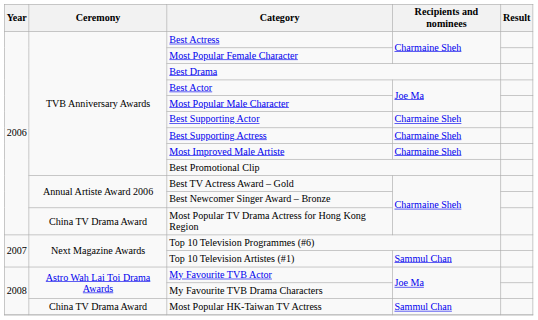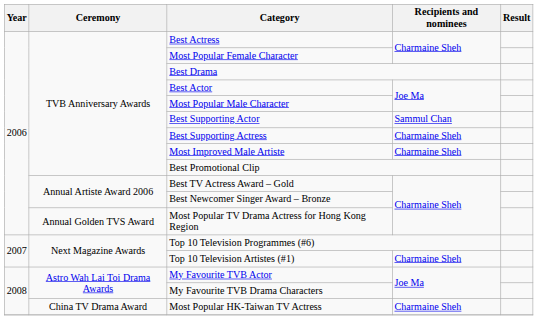Best Supporting Actor | Recipients and nominees: Charmaine Sheh -> Sammul Chan
Most Popular TV Drama Actress for Hong Kong Region | Ceremony: China TV Drama Award -> Annual Golden TVS Award
Top 10 Television Artistes (#1) | Recipients and nominees: Sammul Chan -> Charmaine Sheh
Most Popular HK-Taiwan TV Actress | Recipients and nominees: Sammul Chan -> Charmaine Sheh
